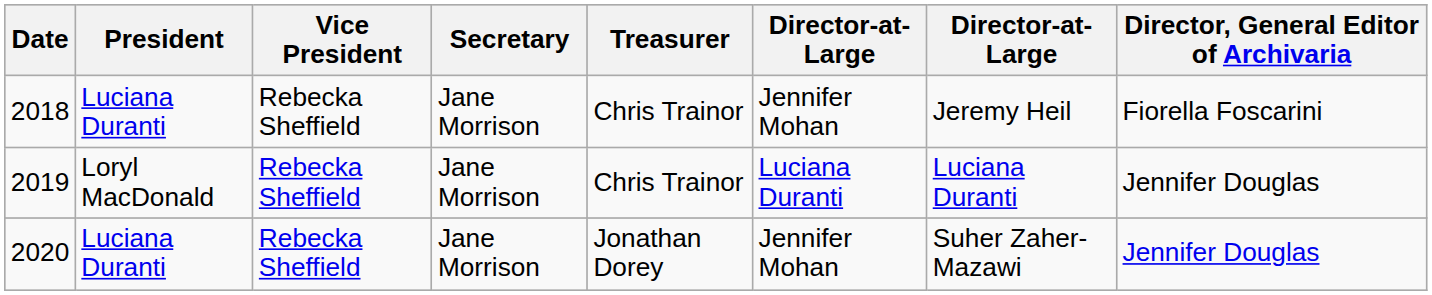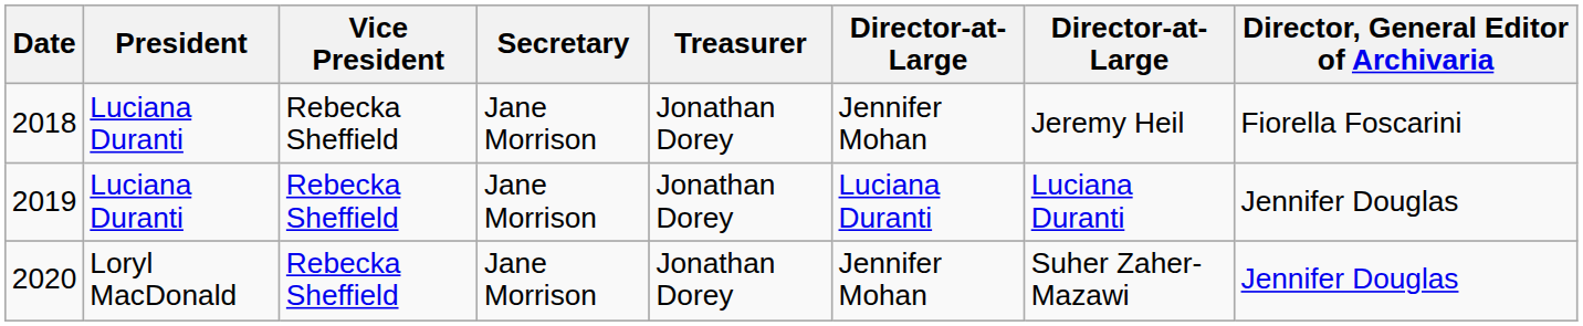2018 | Treasurer: Chris Trainor -> Jonathan Dorey
2019 | President: Loryl MacDonald -> Luciana Duranti
2019 | Treasurer: Chris Trainor -> Jonathan Dorey
2020 | President: Luciana Duranti -> Loryl MacDonald
